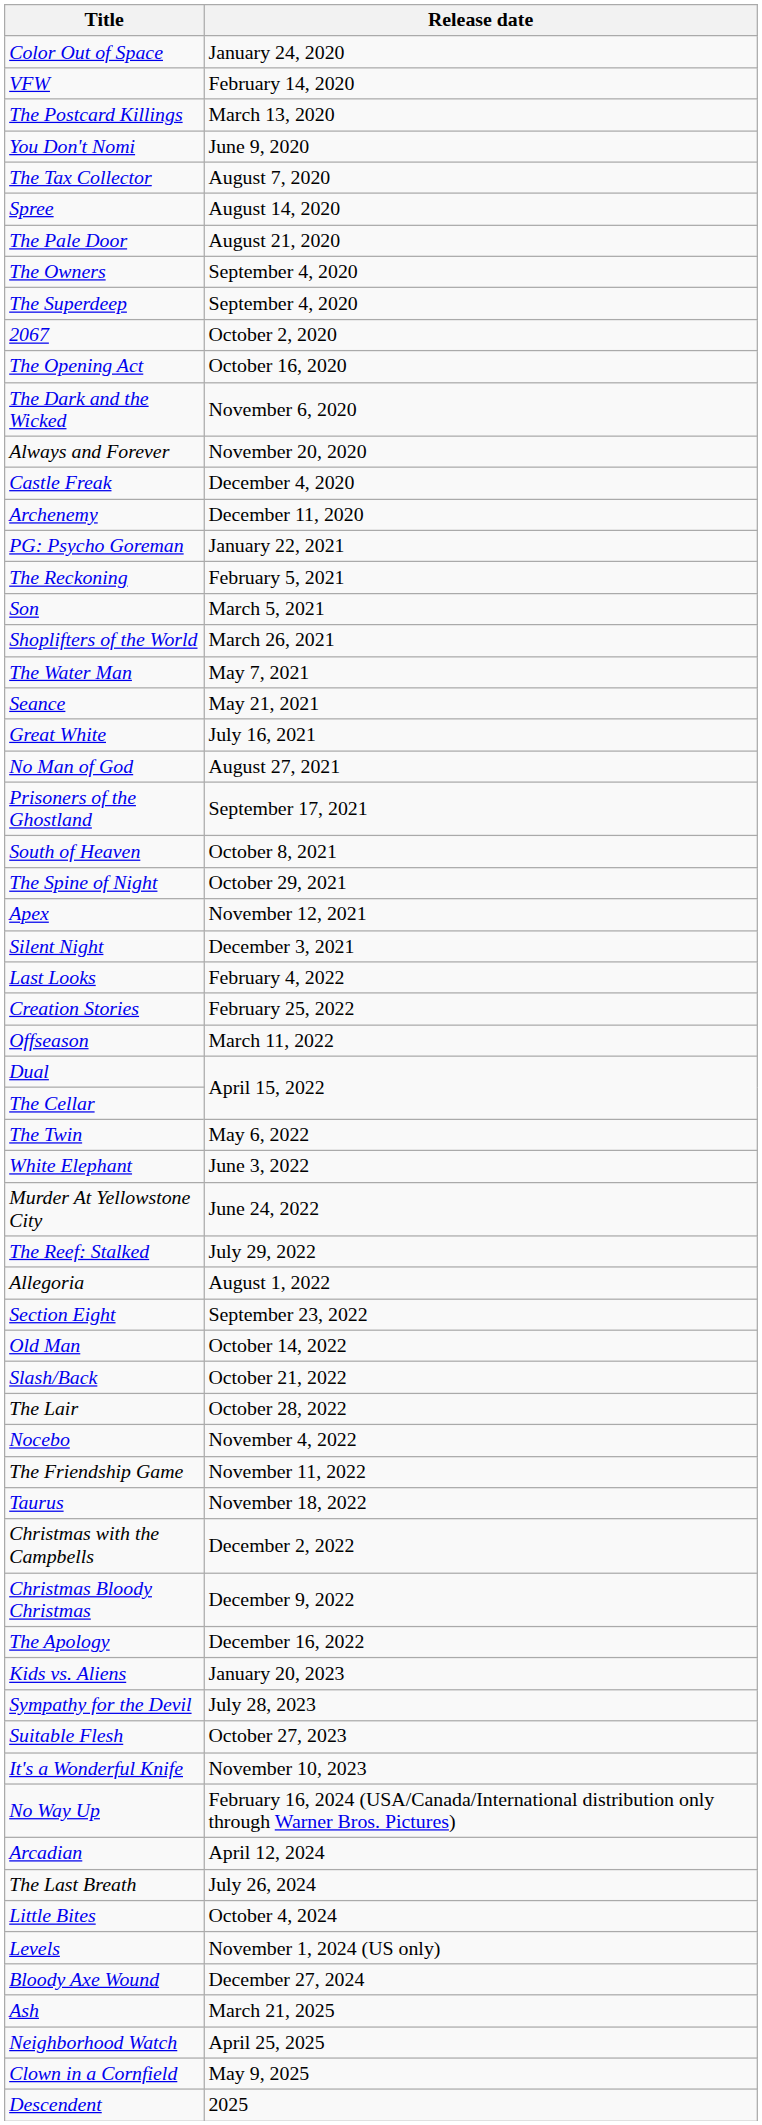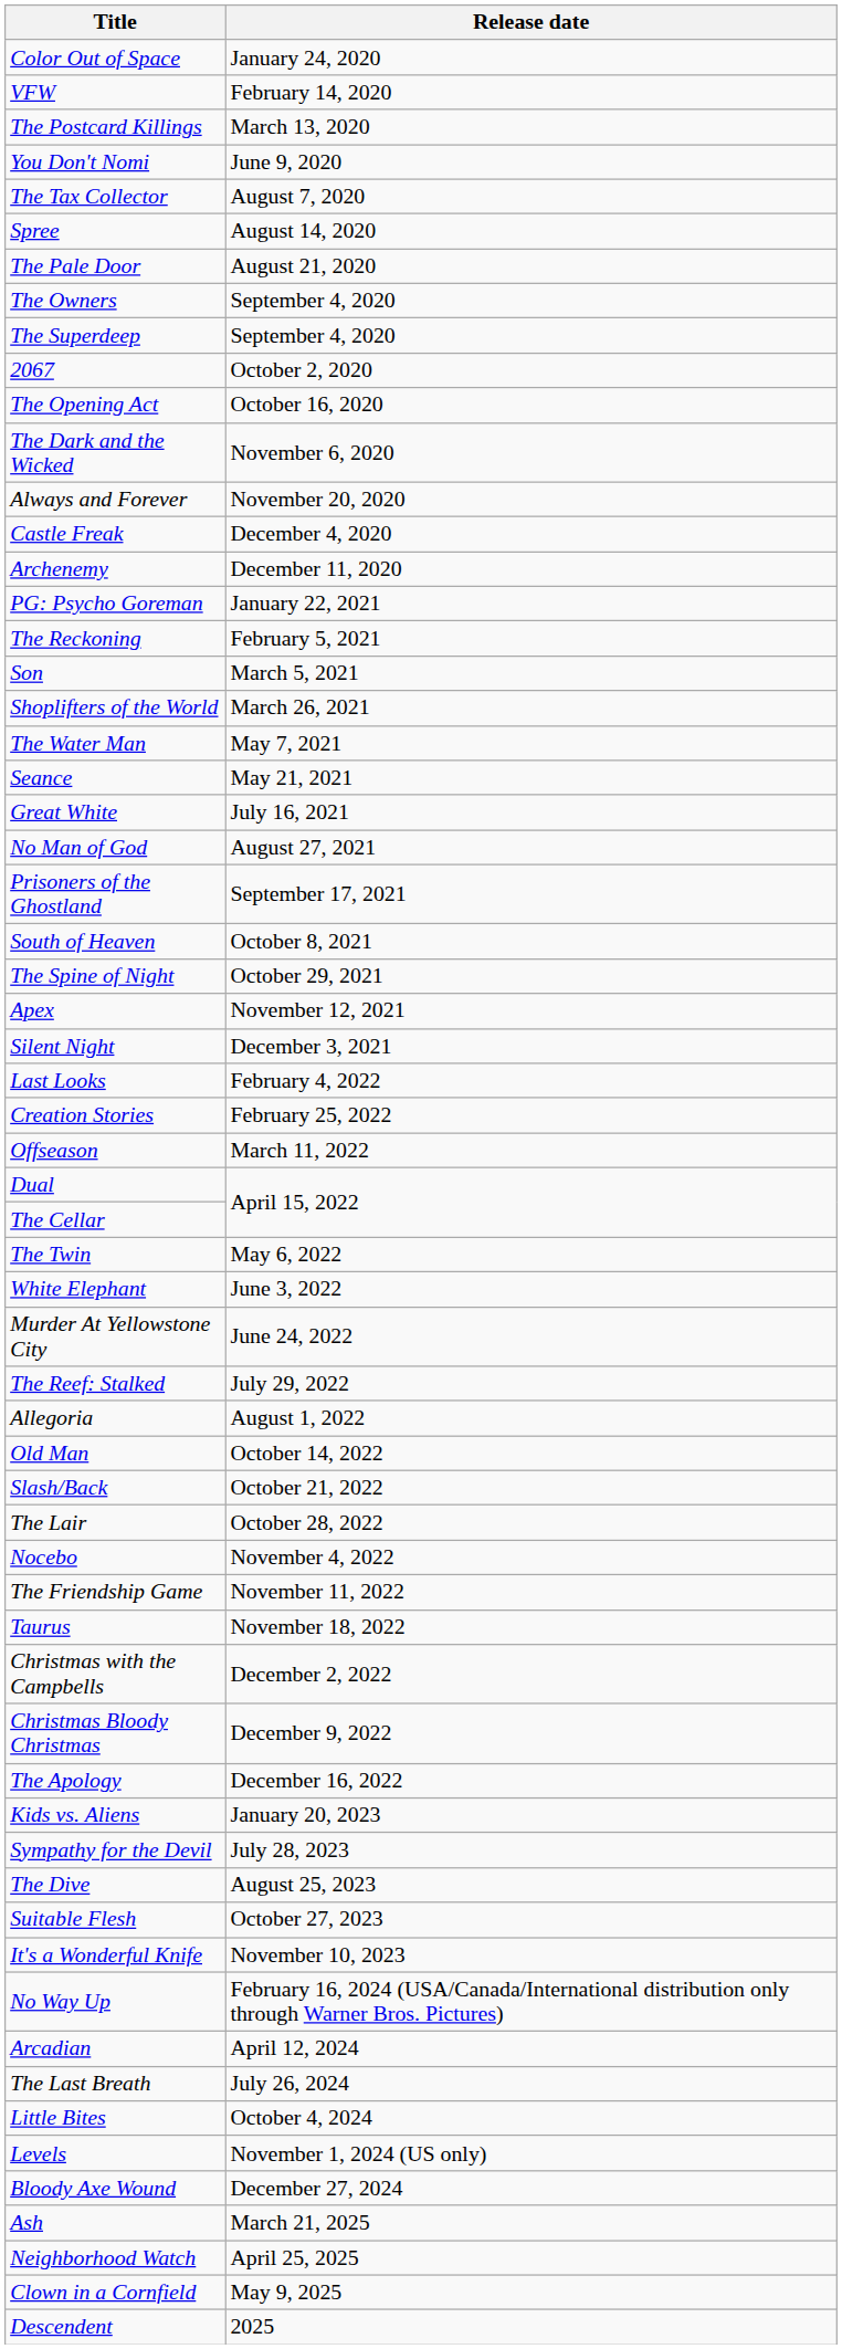- row: Section Eight | September 23, 2022
+ row: The Dive | August 25, 2023
